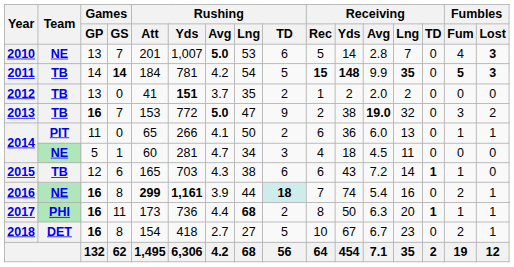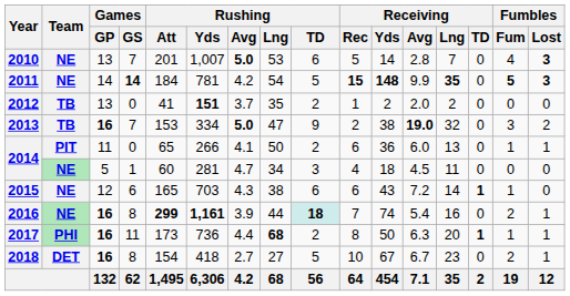2011 | Team: TB -> NE
2013 | Rushing / Yds: 772 -> 334
2015 | Team: TB -> NE
